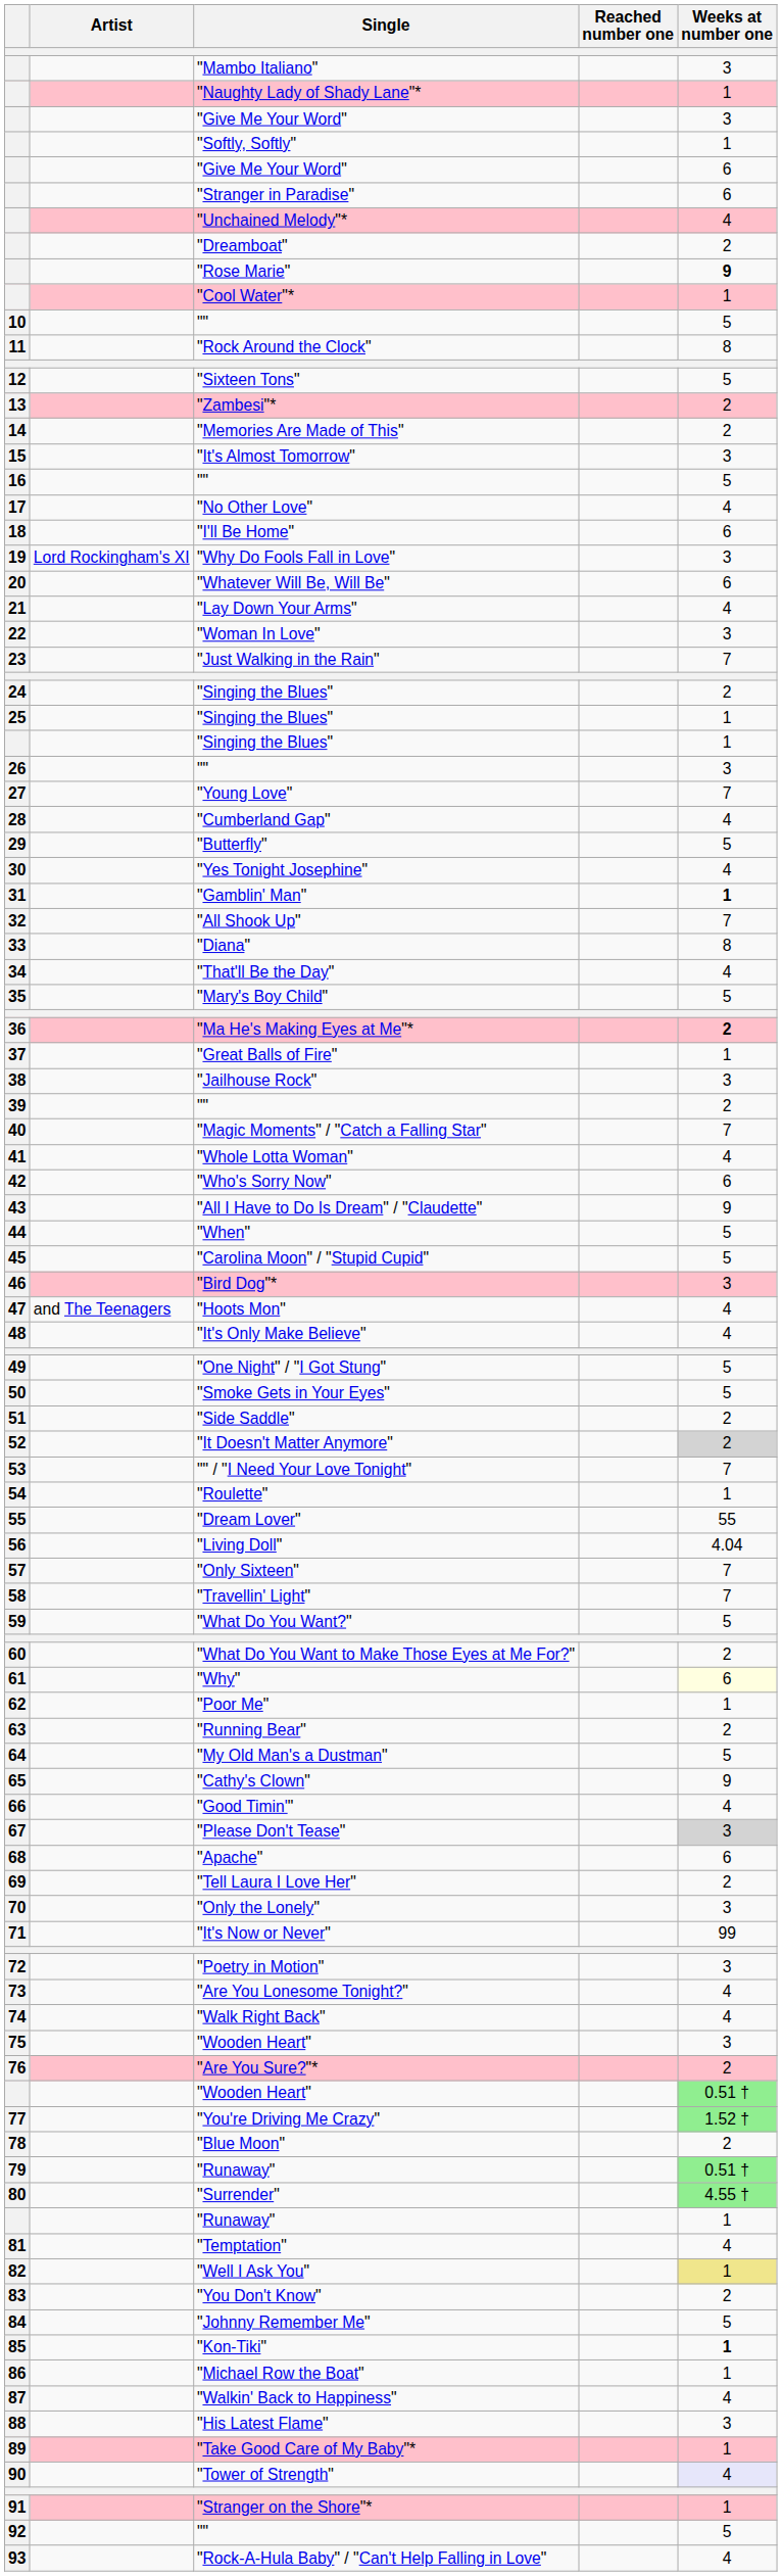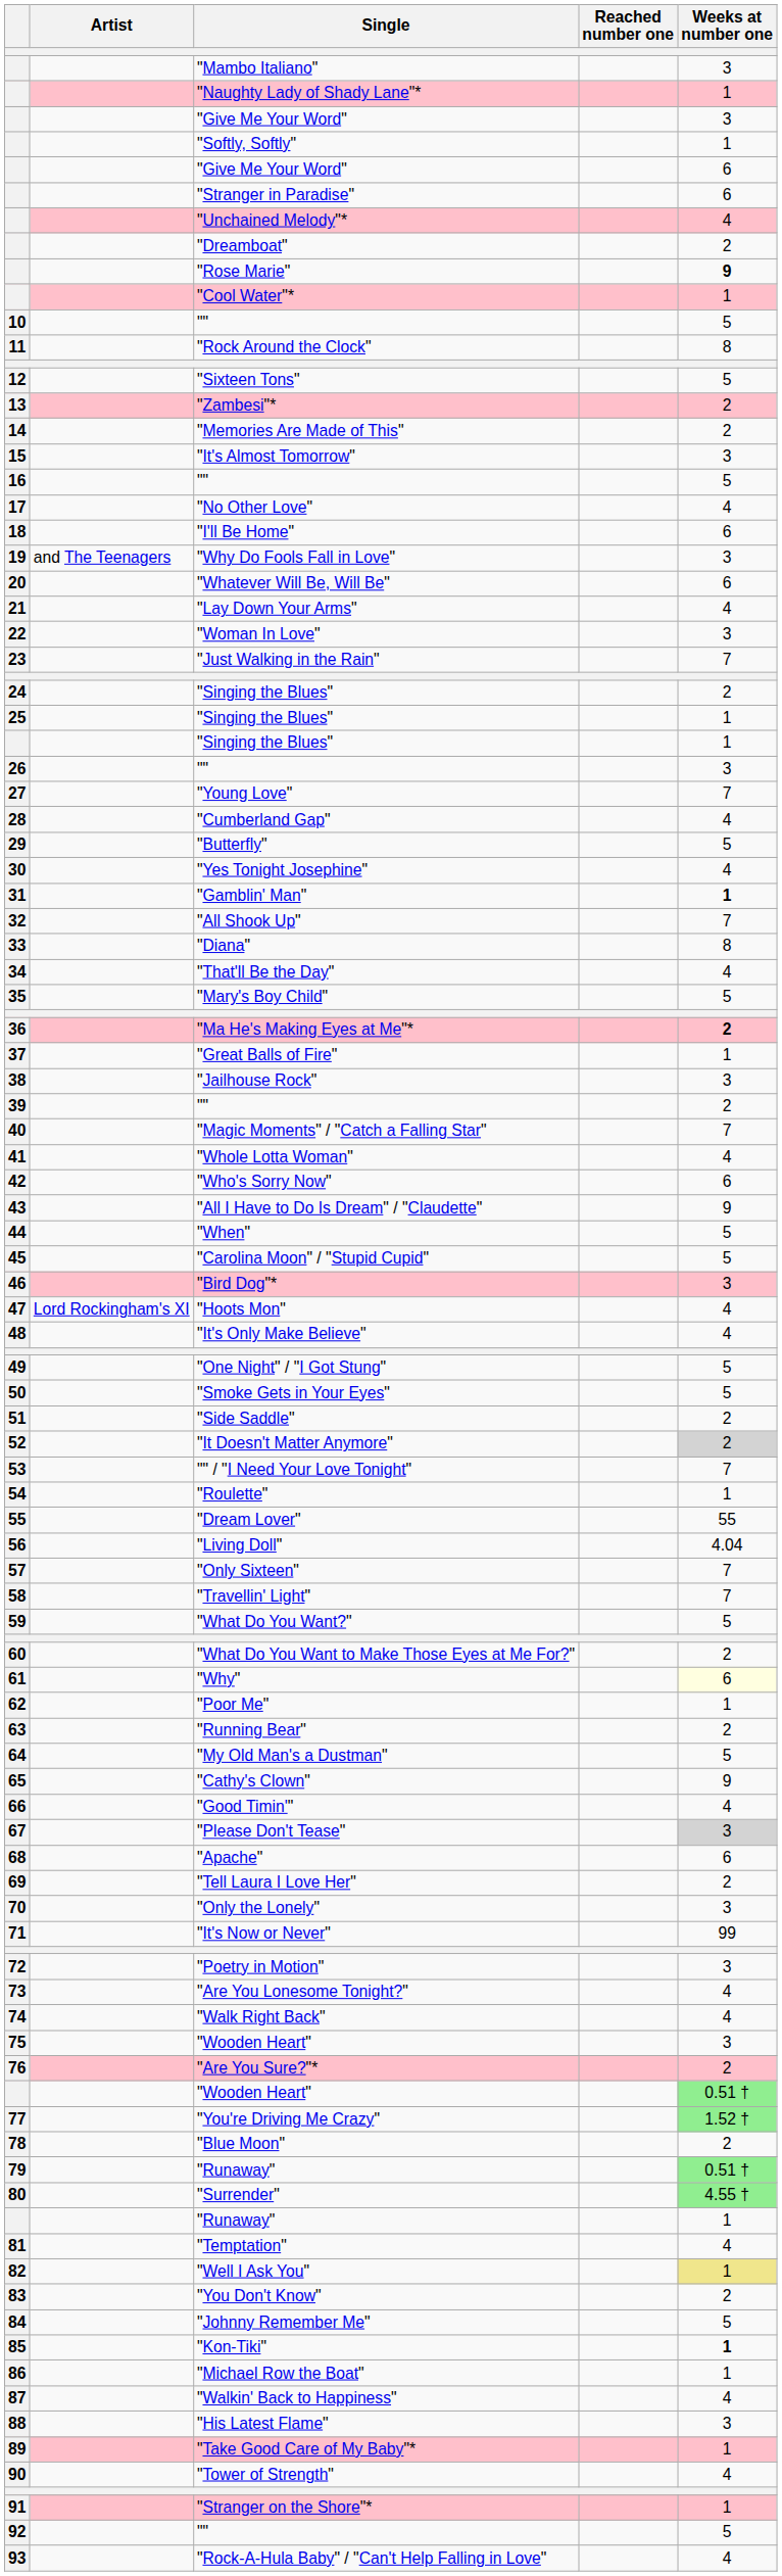"Why Do Fools Fall in Love" | Artist: Lord Rockingham's XI -> and The Teenagers
"Hoots Mon" | Artist: and The Teenagers -> Lord Rockingham's XI
"Tower of Strength" | Weeks at number one: lavender background -> no background
